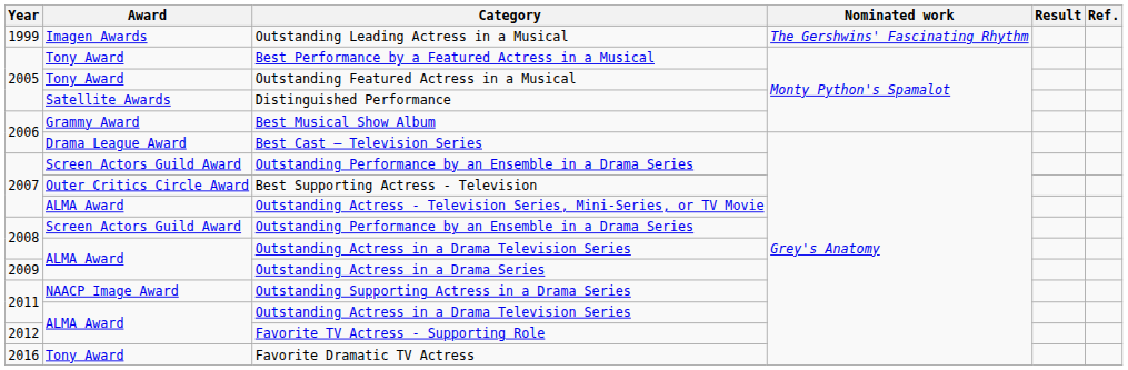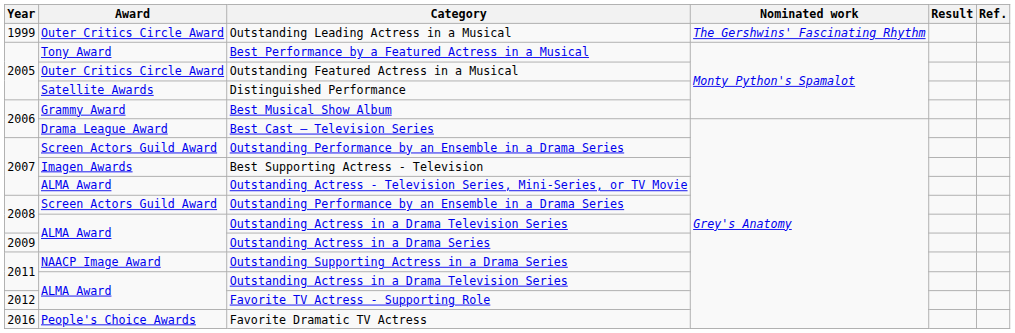Outstanding Leading Actress in a Musical | Award: Imagen Awards -> Outer Critics Circle Award
Outstanding Featured Actress in a Musical | Award: Tony Award -> Outer Critics Circle Award
Best Supporting Actress - Television | Award: Outer Critics Circle Award -> Imagen Awards
Favorite Dramatic TV Actress | Award: Tony Award -> People's Choice Awards
